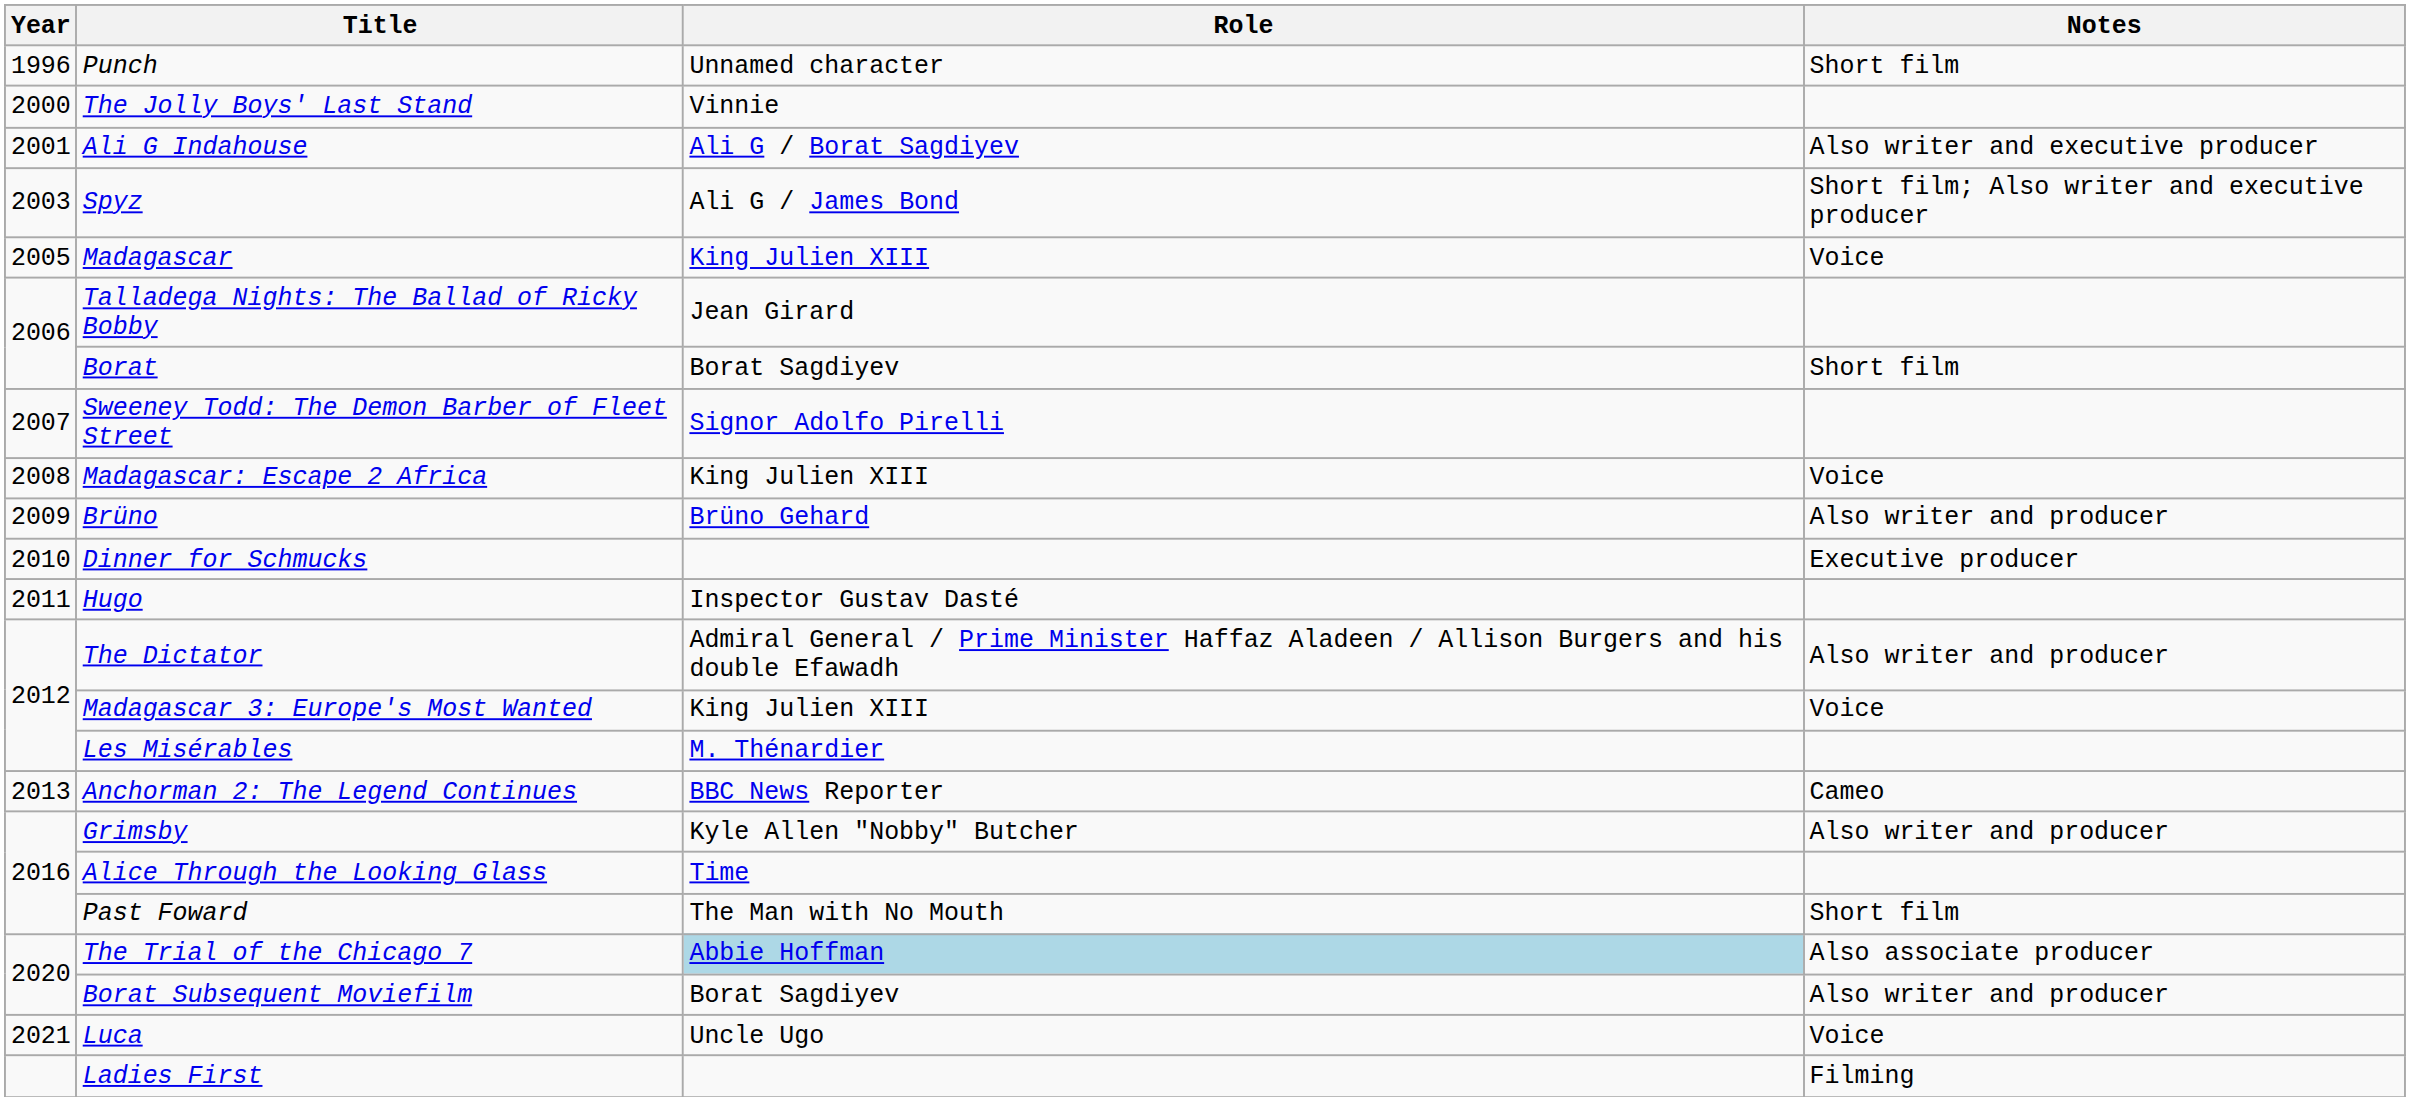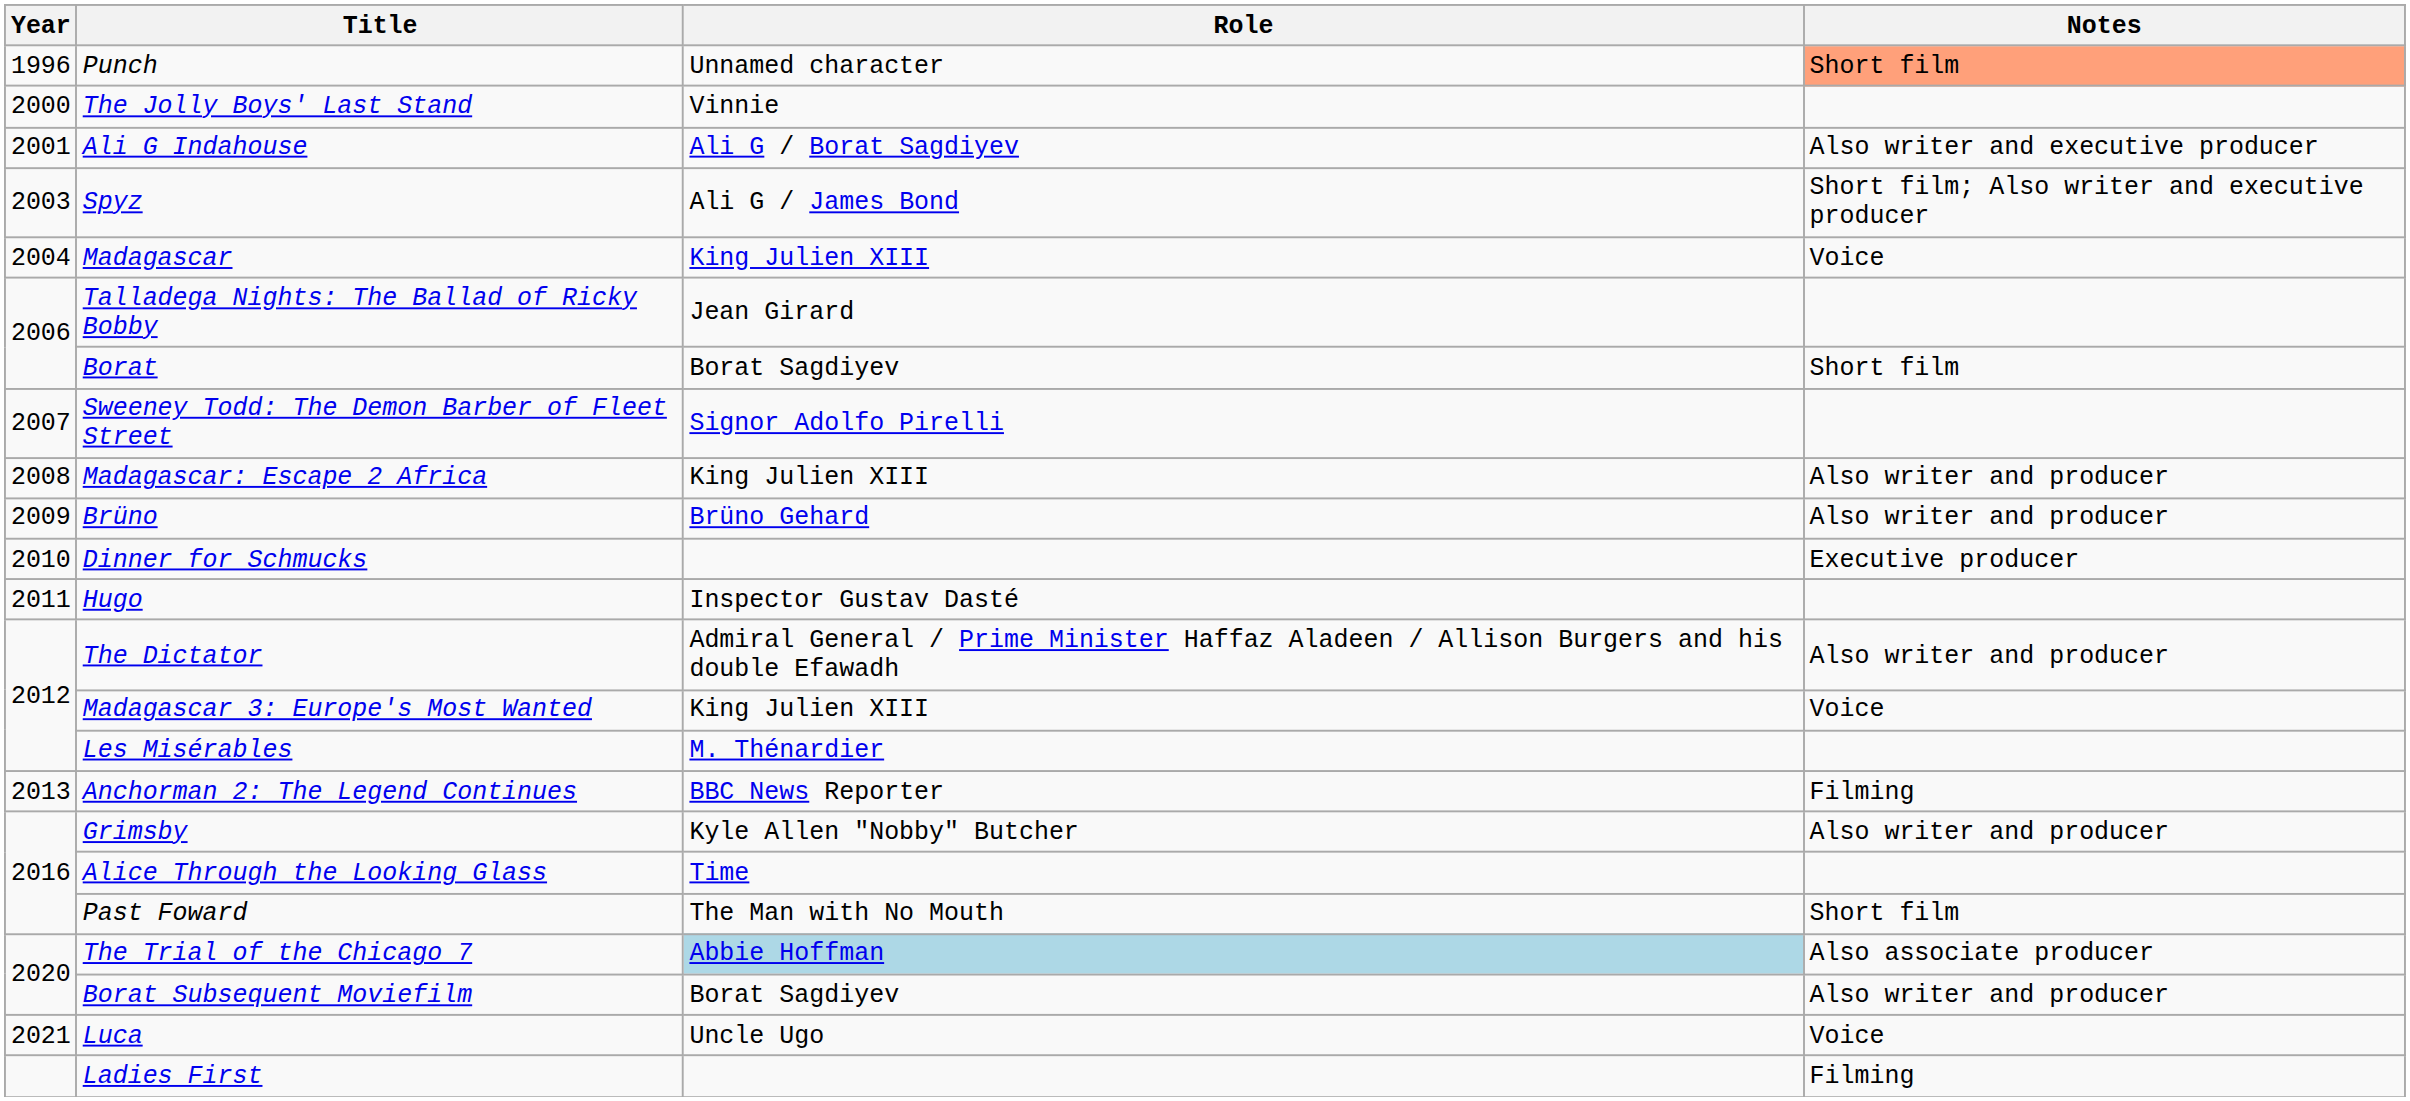Punch | Notes: no background -> lightsalmon background
Madagascar | Year: 2005 -> 2004
Madagascar: Escape 2 Africa | Notes: Voice -> Also writer and producer
Anchorman 2: The Legend Continues | Notes: Cameo -> Filming
